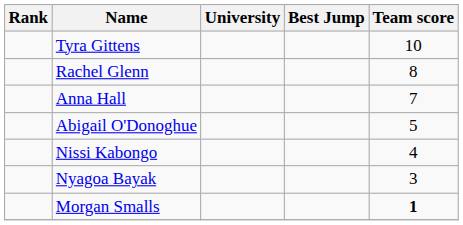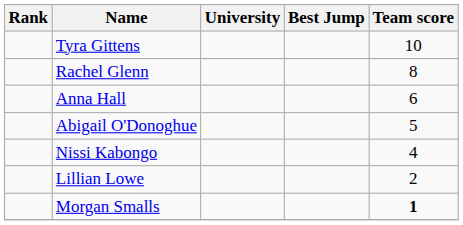Anna Hall | Team score: 7 -> 6
- row: Nyagoa Bayak | 3
+ row: Lillian Lowe | 2
